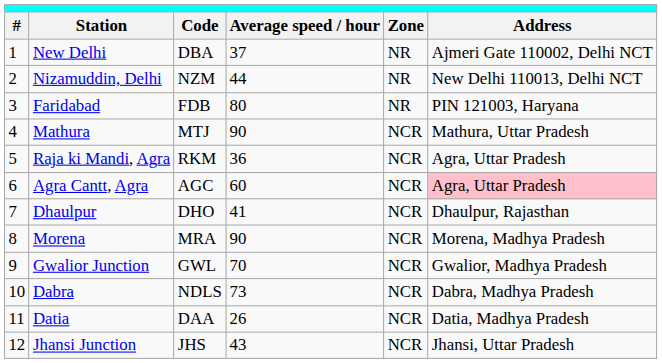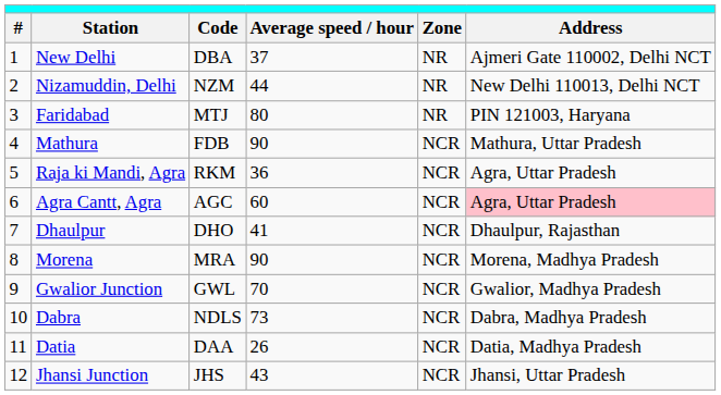Faridabad | Code: FDB -> MTJ
Mathura | Code: MTJ -> FDB
